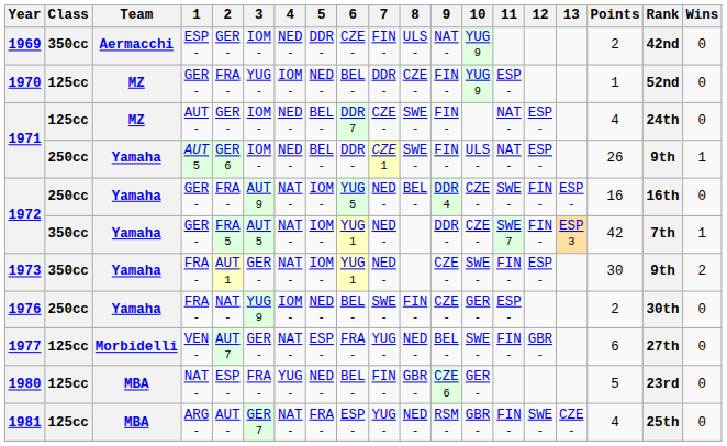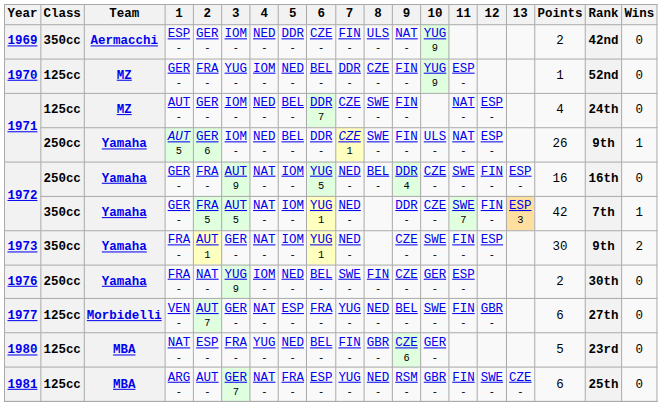1981 | Points: 4 -> 6
